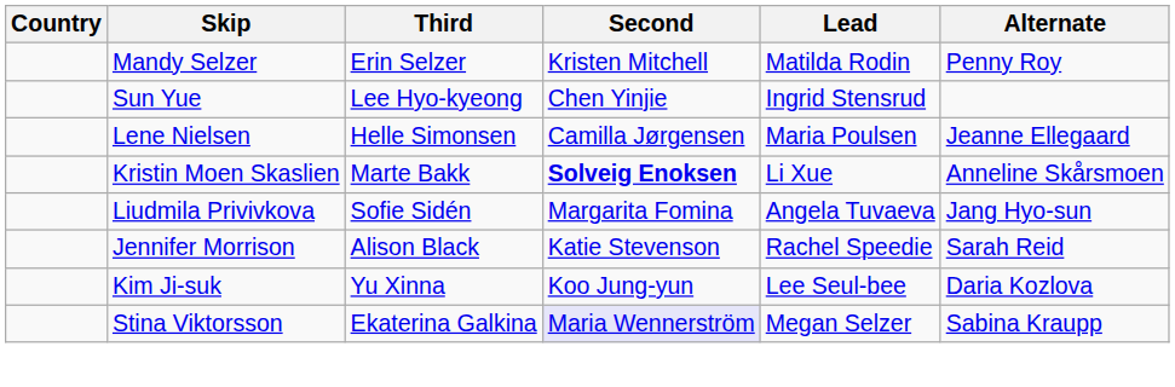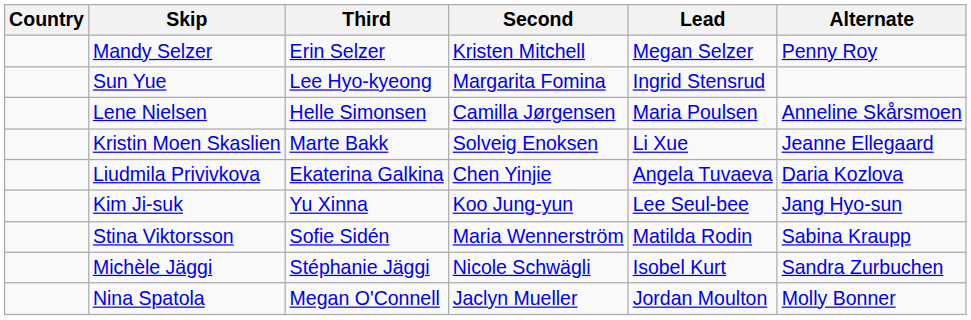Mandy Selzer | Lead: Matilda Rodin -> Megan Selzer
Sun Yue | Second: Chen Yinjie -> Margarita Fomina
Lene Nielsen | Alternate: Jeanne Ellegaard -> Anneline Skårsmoen
Kristin Moen Skaslien | Second: bold -> normal
Kristin Moen Skaslien | Alternate: Anneline Skårsmoen -> Jeanne Ellegaard
Liudmila Privivkova | Third: Sofie Sidén -> Ekaterina Galkina
Liudmila Privivkova | Second: Margarita Fomina -> Chen Yinjie
Liudmila Privivkova | Alternate: Jang Hyo-sun -> Daria Kozlova
- row: Jennifer Morrison | Alison Black | Katie Stevenson | Rachel Speedie | Sarah Reid
Kim Ji-suk | Alternate: Daria Kozlova -> Jang Hyo-sun
Stina Viktorsson | Third: Ekaterina Galkina -> Sofie Sidén
Stina Viktorsson | Second: lavender background -> no background
Stina Viktorsson | Lead: Megan Selzer -> Matilda Rodin
+ row: Michèle Jäggi | Stéphanie Jäggi | Nicole Schwägli | Isobel Kurt | Sandra Zurbuchen
+ row: Nina Spatola | Megan O'Connell | Jaclyn Mueller | Jordan Moulton | Molly Bonner
